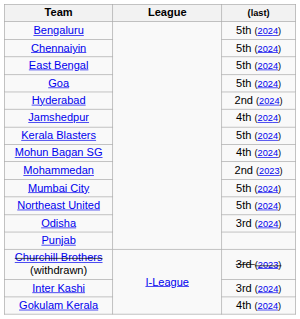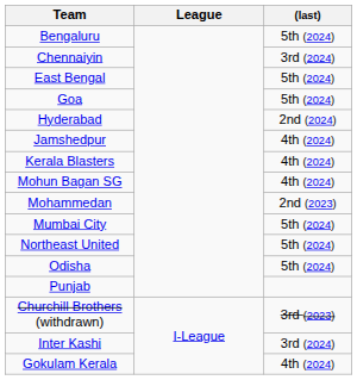Chennaiyin | (last): 5th (2024) -> 3rd (2024)
Kerala Blasters | (last): 5th (2024) -> 4th (2024)
Odisha | (last): 3rd (2024) -> 5th (2024)
